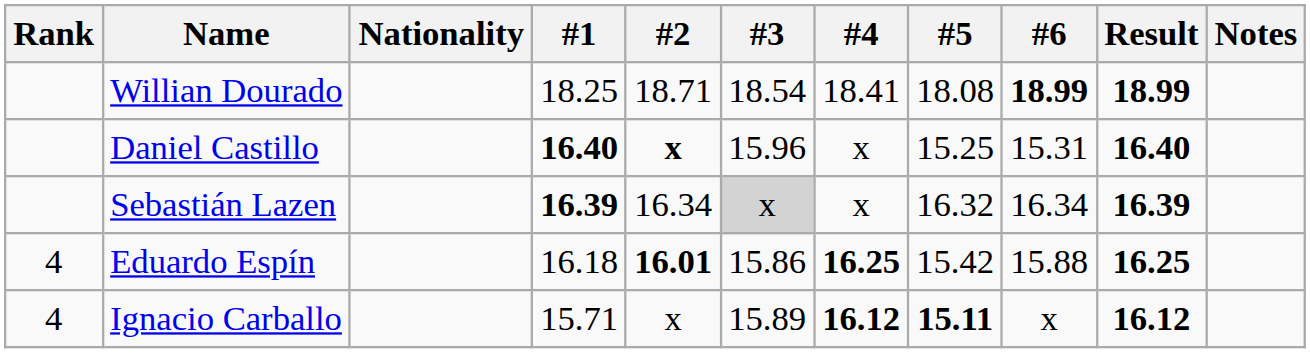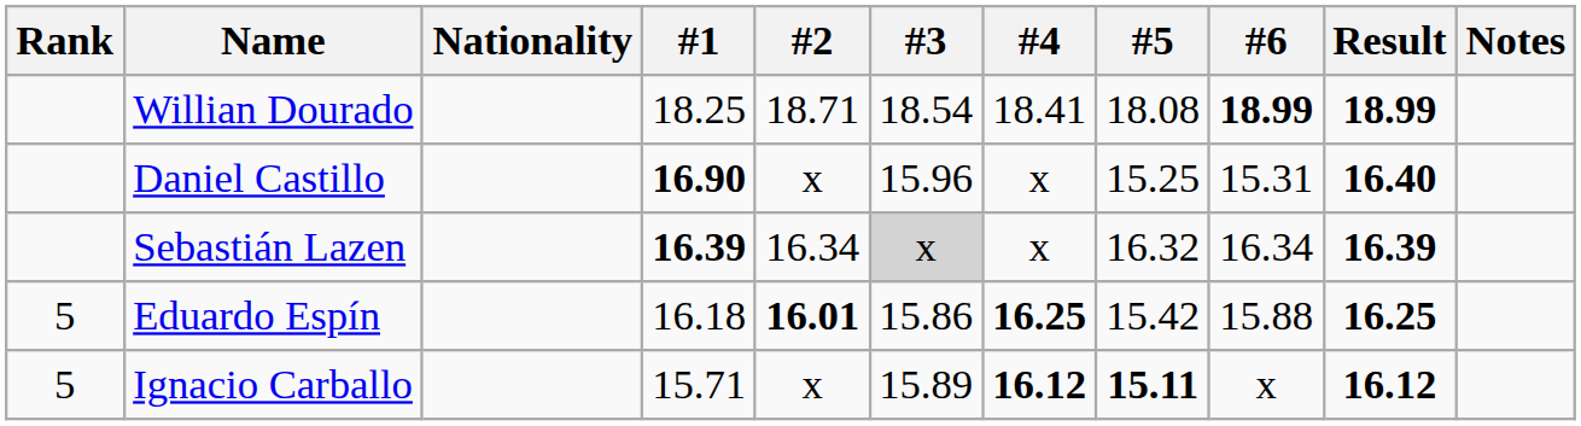Daniel Castillo | #1: 16.40 -> 16.90
Daniel Castillo | #2: bold -> normal
Eduardo Espín | Rank: 4 -> 5
Ignacio Carballo | Rank: 4 -> 5
